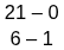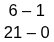rows swapped: 21 – 0 <-> 6 – 1
